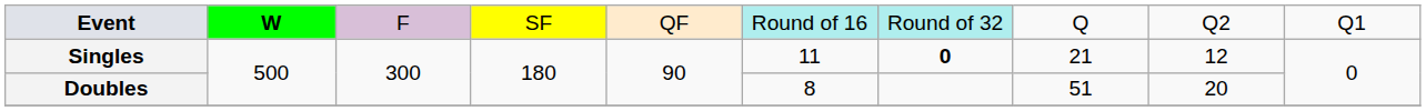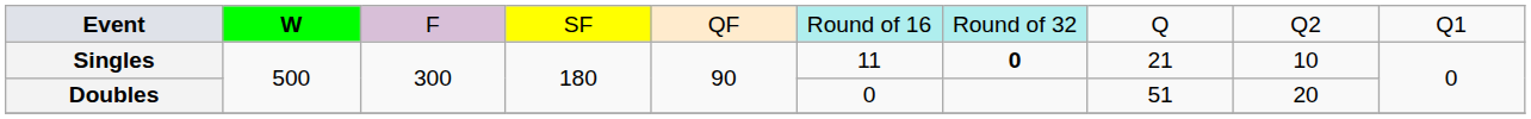Singles | column 9: 12 -> 10
Doubles | column 6: 8 -> 0
